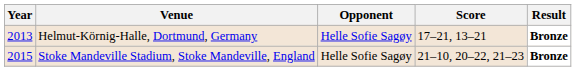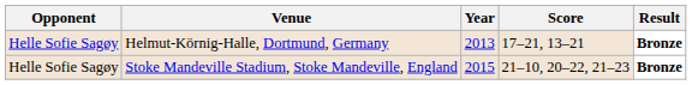columns swapped: Year <-> Opponent
